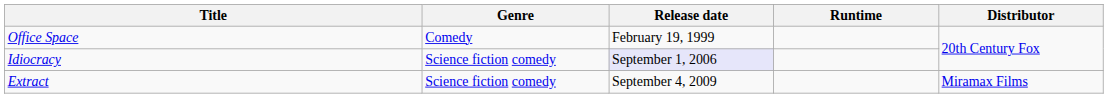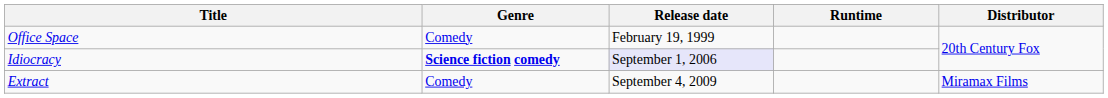Idiocracy | Genre: normal -> bold
Extract | Genre: Science fiction comedy -> Comedy
